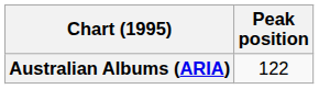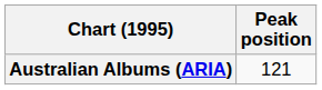Australian Albums (ARIA) | Peak position: 122 -> 121
